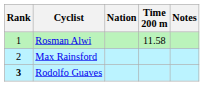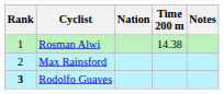Rosman Alwi | Time 200 m: 11.58 -> 14.38
